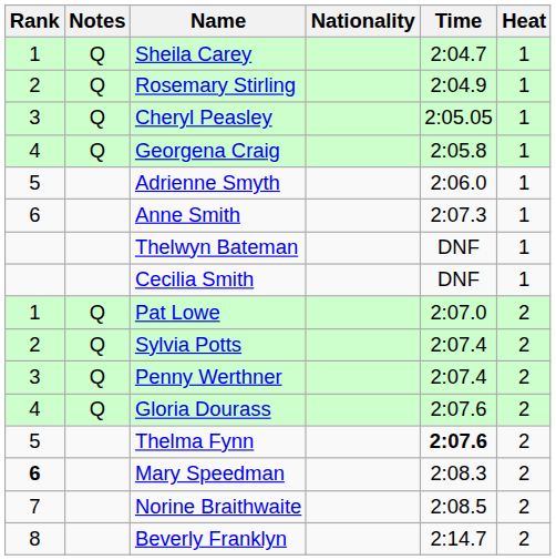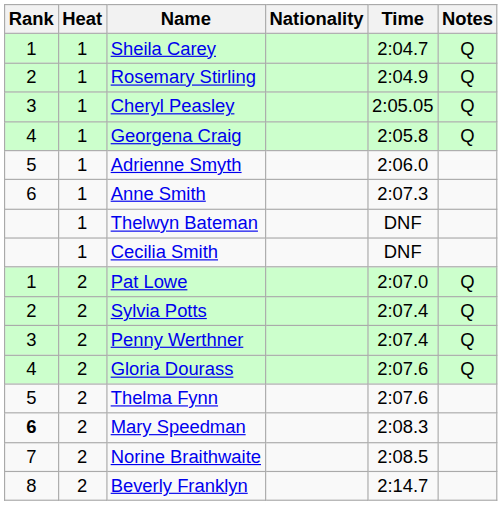columns swapped: Heat <-> Notes
Thelma Fynn | Time: bold -> normal
